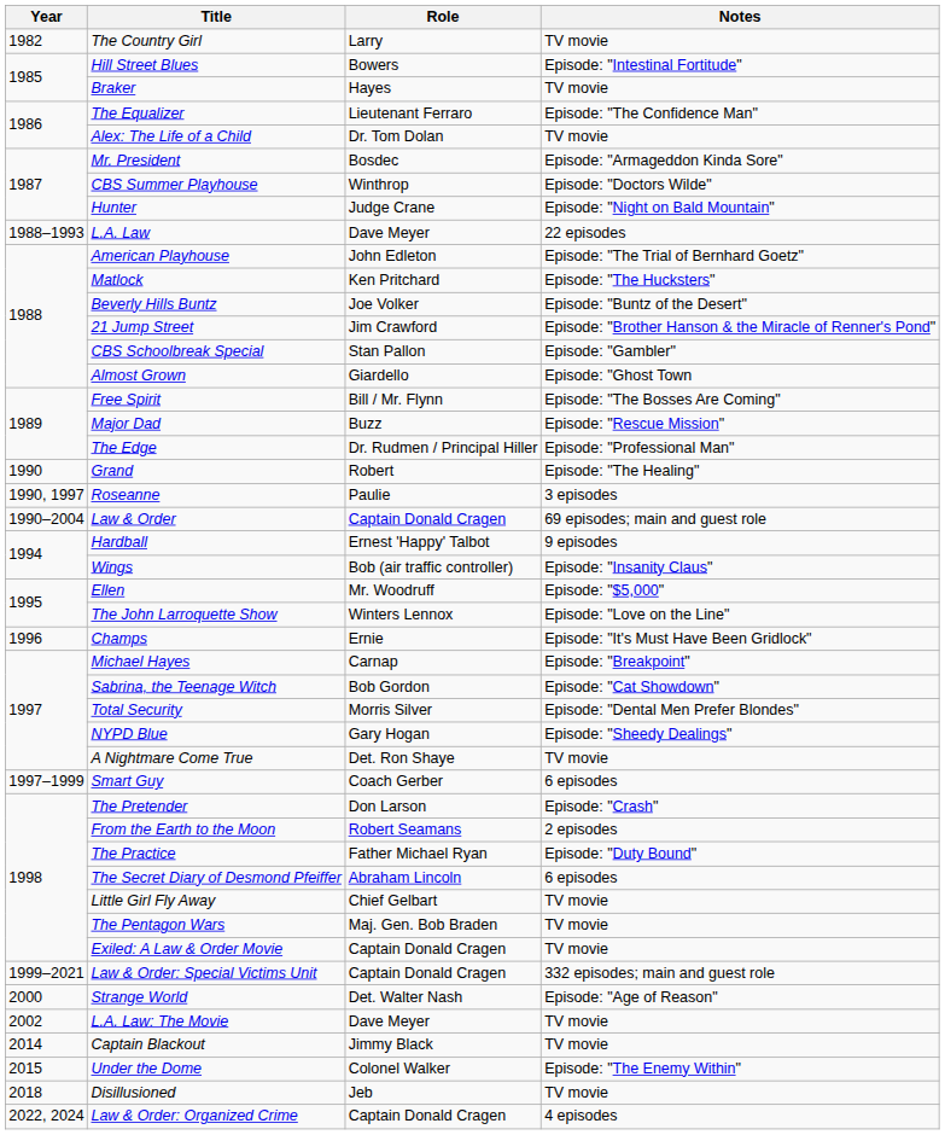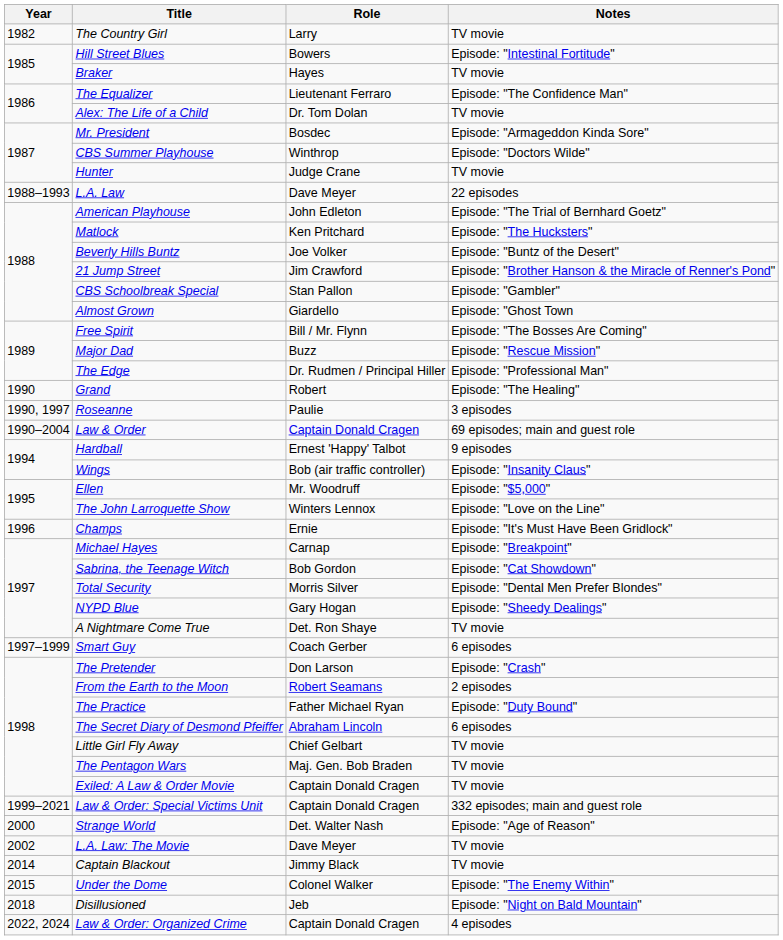Hunter | Notes: Episode: "Night on Bald Mountain" -> TV movie
Disillusioned | Notes: TV movie -> Episode: "Night on Bald Mountain"
